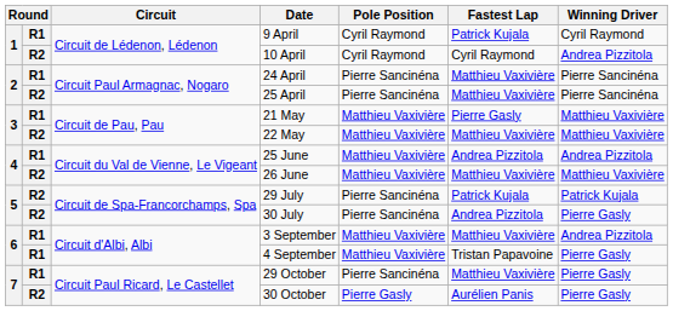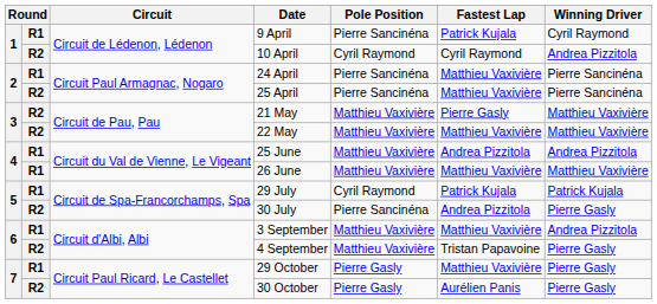9 April | Pole Position: Cyril Raymond -> Pierre Sancinéna
21 May | column 2: R1 -> R2
26 June | column 2: R2 -> R1
29 July | column 2: R2 -> R1
29 July | Pole Position: Pierre Sancinéna -> Cyril Raymond
4 September | column 2: R1 -> R2
29 October | Pole Position: Pierre Sancinéna -> Pierre Gasly
